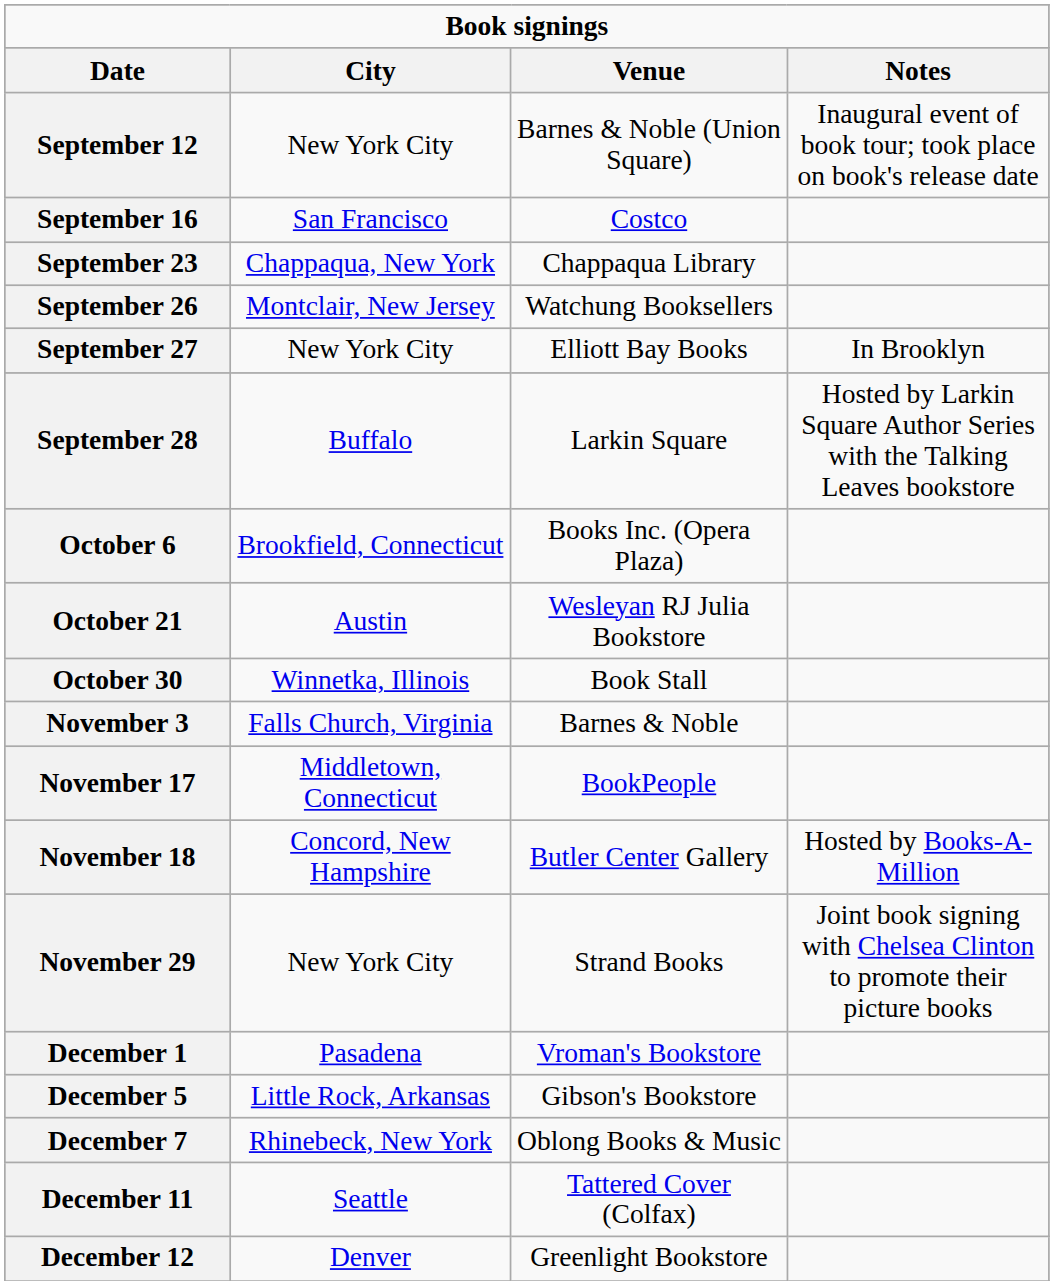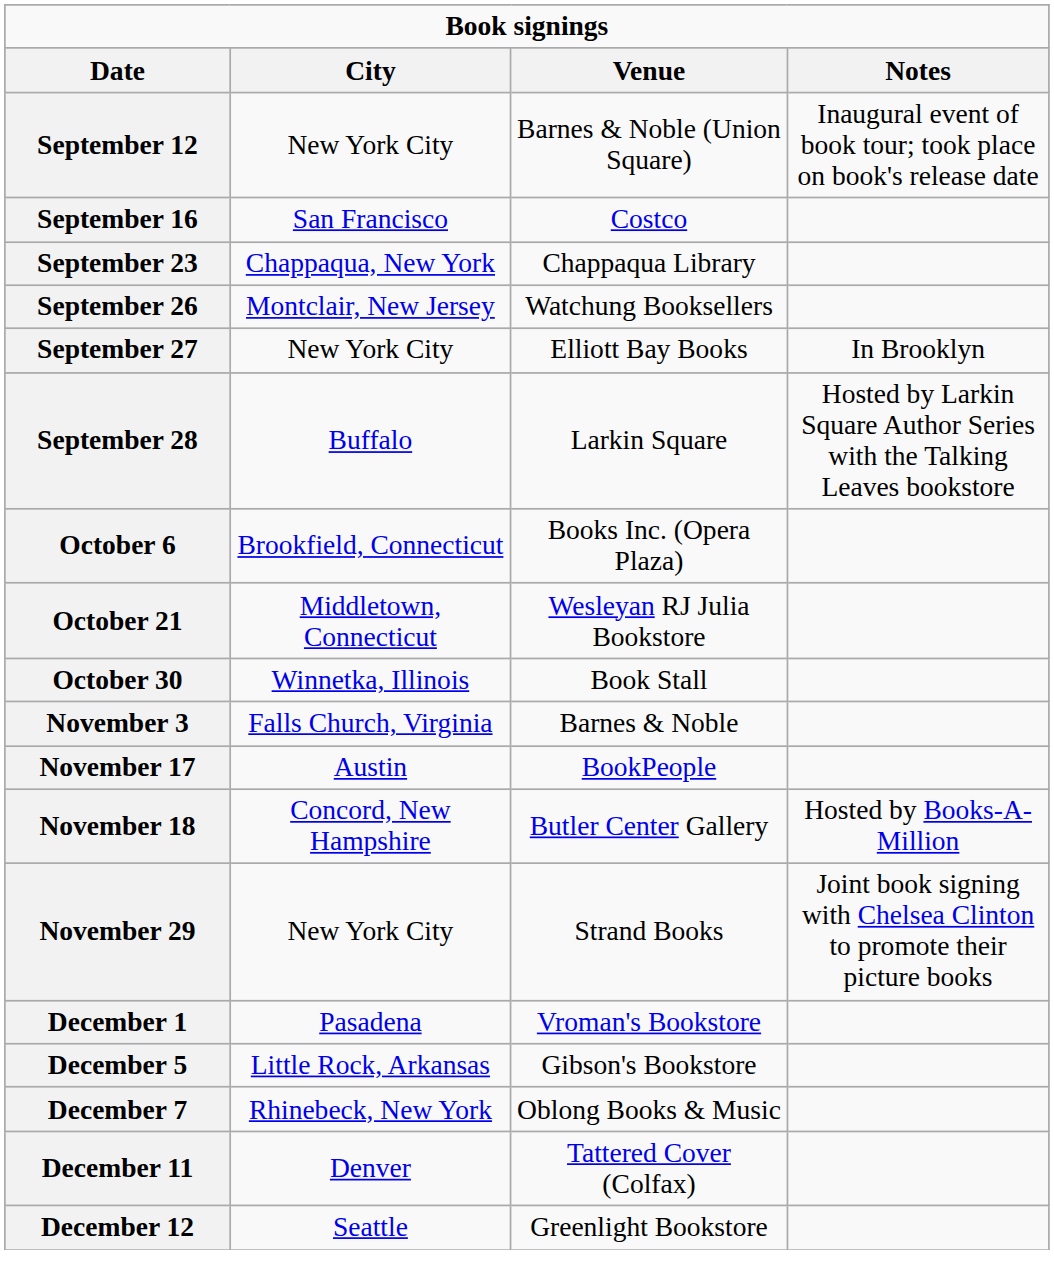October 21 | City: Austin -> Middletown, Connecticut
November 17 | City: Middletown, Connecticut -> Austin
December 11 | City: Seattle -> Denver
December 12 | City: Denver -> Seattle
